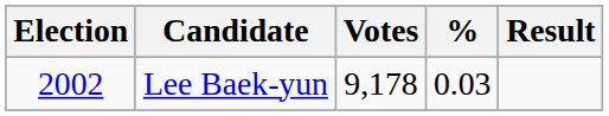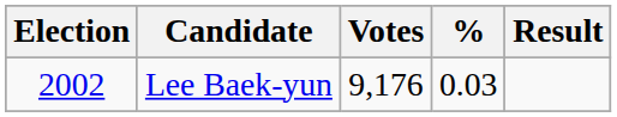Lee Baek-yun | Votes: 9,178 -> 9,176
